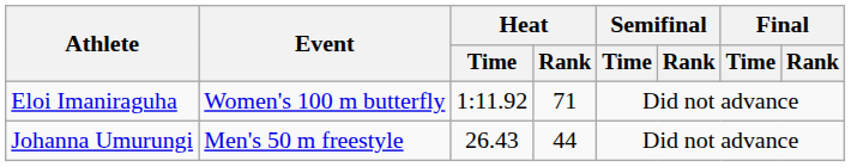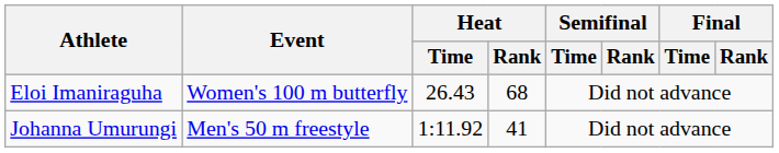Eloi Imaniraguha | Heat / Time: 1:11.92 -> 26.43
Eloi Imaniraguha | Heat / Rank: 71 -> 68
Johanna Umurungi | Heat / Time: 26.43 -> 1:11.92
Johanna Umurungi | Heat / Rank: 44 -> 41
